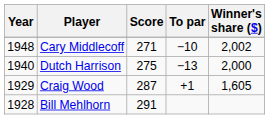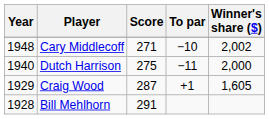Dutch Harrison | To par: −13 -> −11
